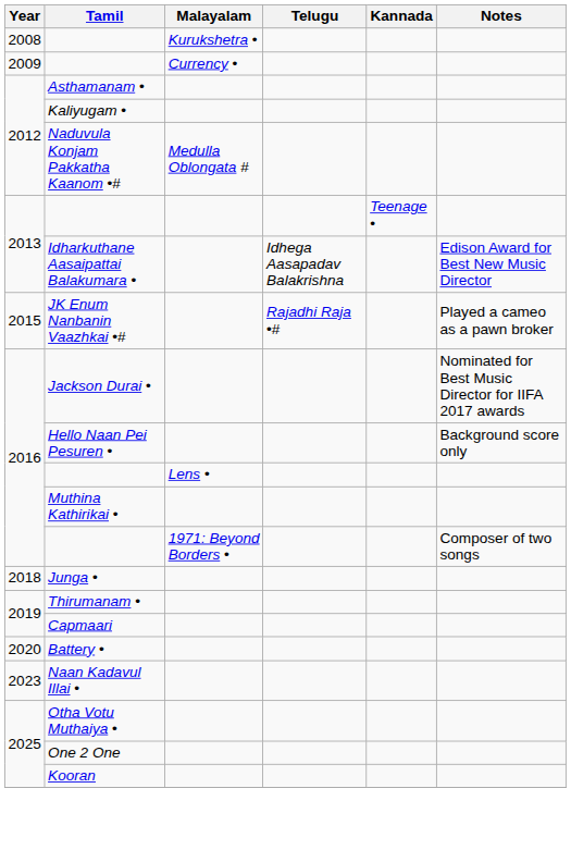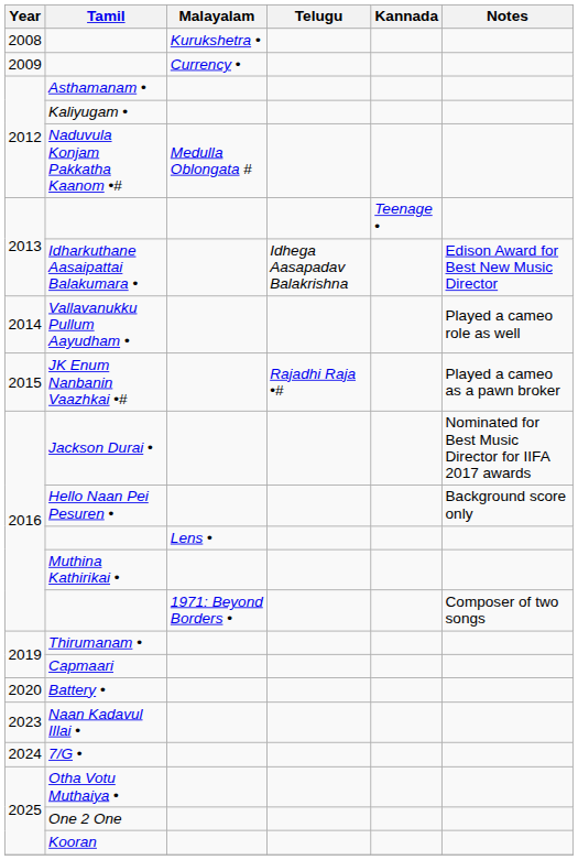+ row: 2014 | Vallavanukku Pullum Aayudham • | Played a cameo role as well
- row: 2018 | Junga •
+ row: 2024 | 7/G •
